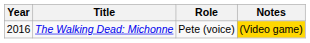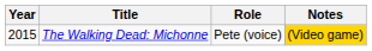The Walking Dead: Michonne | Year: 2016 -> 2015
